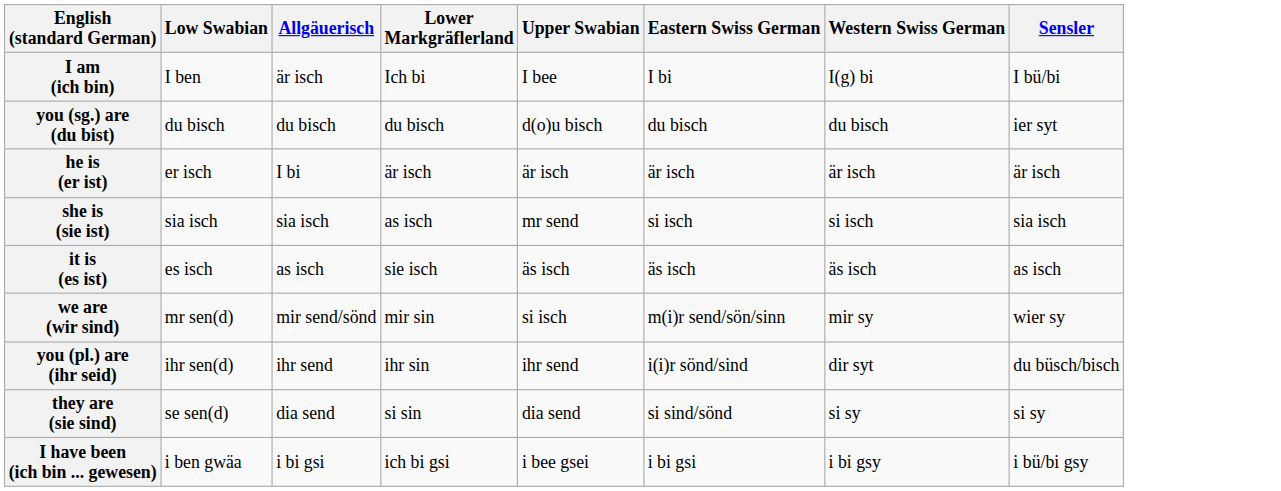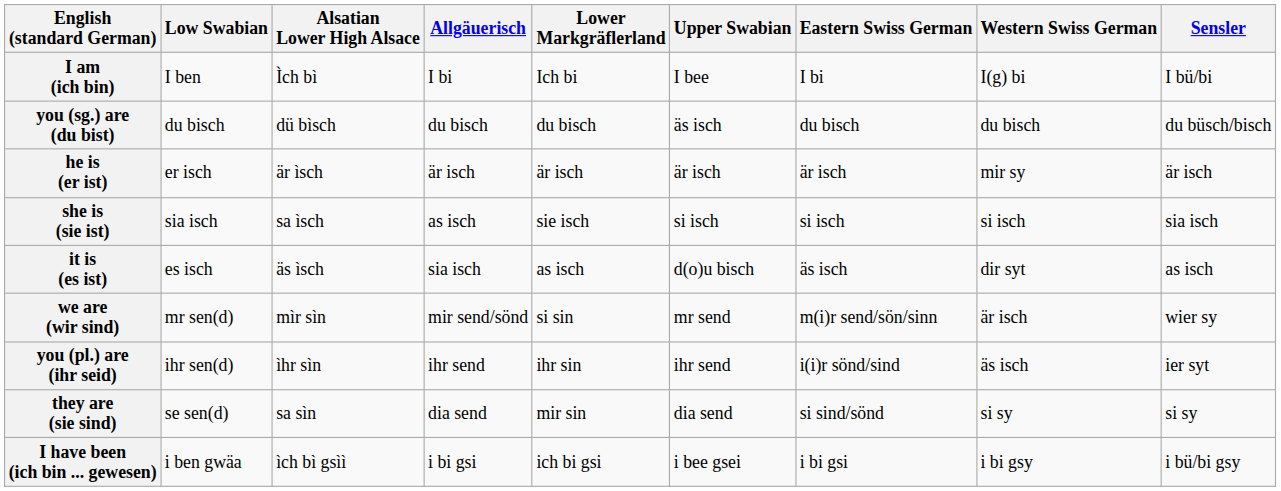+ column: Alsatian Lower High Alsace | Ìch bì | dü bìsch | är ìsch | sa ìsch | äs ìsch | mìr sìn | ìhr sìn | sa sìn | ìch bì gsìì
I am (ich bin) | Allgäuerisch: är isch -> I bi
you (sg.) are (du bist) | Upper Swabian: d(o)u bisch -> äs isch
you (sg.) are (du bist) | Sensler: ier syt -> du büsch/bisch
he is (er ist) | Allgäuerisch: I bi -> är isch
he is (er ist) | Western Swiss German: är isch -> mir sy
she is (sie ist) | Allgäuerisch: sia isch -> as isch
she is (sie ist) | Lower Markgräflerland: as isch -> sie isch
she is (sie ist) | Upper Swabian: mr send -> si isch
it is (es ist) | Allgäuerisch: as isch -> sia isch
it is (es ist) | Lower Markgräflerland: sie isch -> as isch
it is (es ist) | Upper Swabian: äs isch -> d(o)u bisch
it is (es ist) | Western Swiss German: äs isch -> dir syt
we are (wir sind) | Lower Markgräflerland: mir sin -> si sin
we are (wir sind) | Upper Swabian: si isch -> mr send
we are (wir sind) | Western Swiss German: mir sy -> är isch
you (pl.) are (ihr seid) | Western Swiss German: dir syt -> äs isch
you (pl.) are (ihr seid) | Sensler: du büsch/bisch -> ier syt
they are (sie sind) | Lower Markgräflerland: si sin -> mir sin
